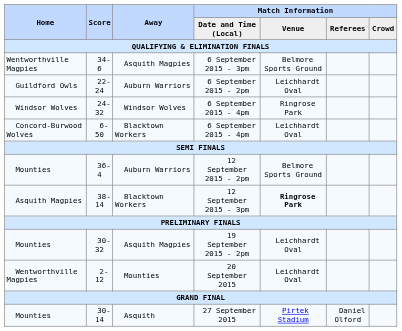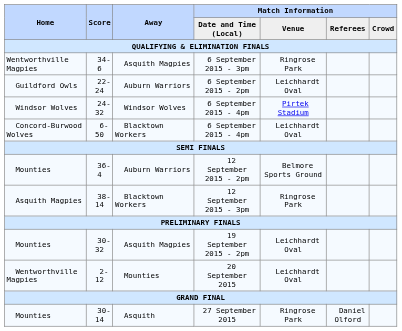6 September 2015 - 3pm | Match Information / Venue: Belmore Sports Ground -> Ringrose Park
24-32 / 6 September 2015 - 4pm | Match Information / Venue: Ringrose Park -> Pirtek Stadium
12 September 2015 - 3pm | Match Information / Venue: bold -> normal
27 September 2015 | Match Information / Venue: Pirtek Stadium -> Ringrose Park
